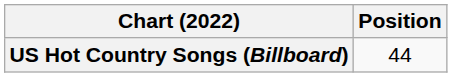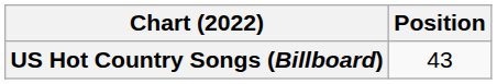US Hot Country Songs (Billboard) | Position: 44 -> 43
